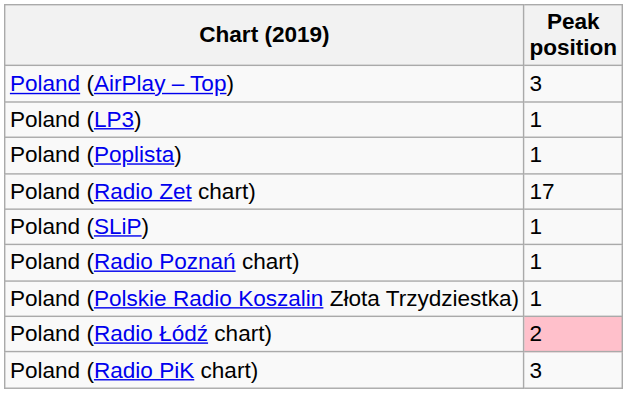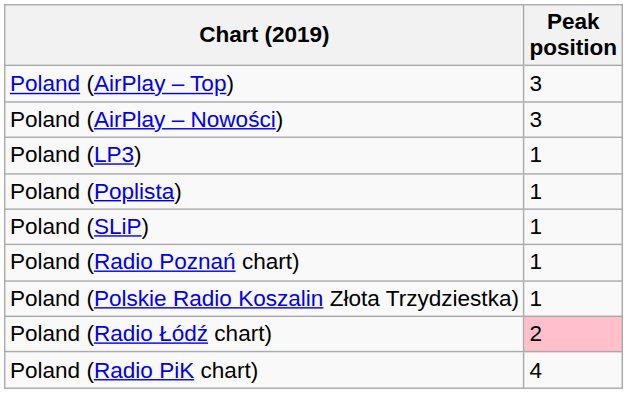+ row: Poland (AirPlay – Nowości) | 3
- row: Poland (Radio Zet chart) | 17
Poland (Radio PiK chart) | Peak position: 3 -> 4
